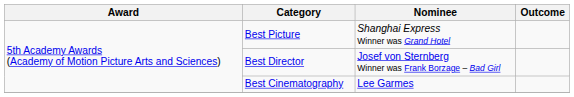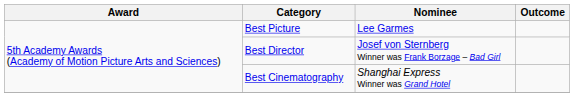Best Picture | Nominee: Shanghai Express Winner was Grand Hotel -> Lee Garmes
Best Cinematography | Nominee: Lee Garmes -> Shanghai Express Winner was Grand Hotel
